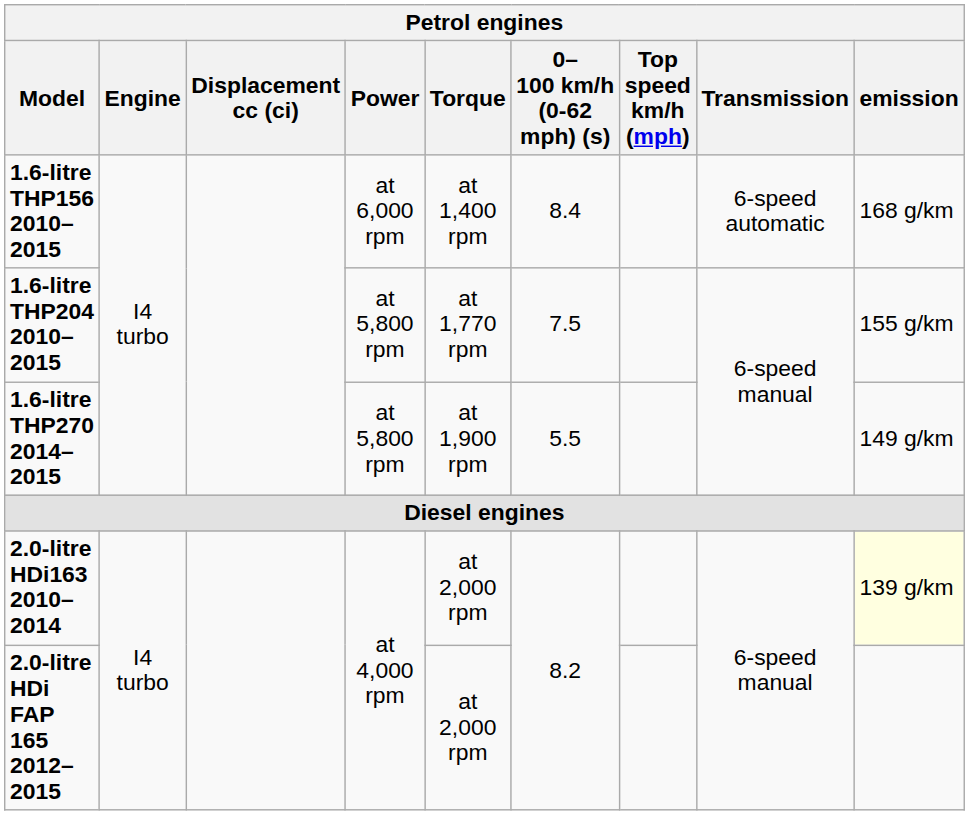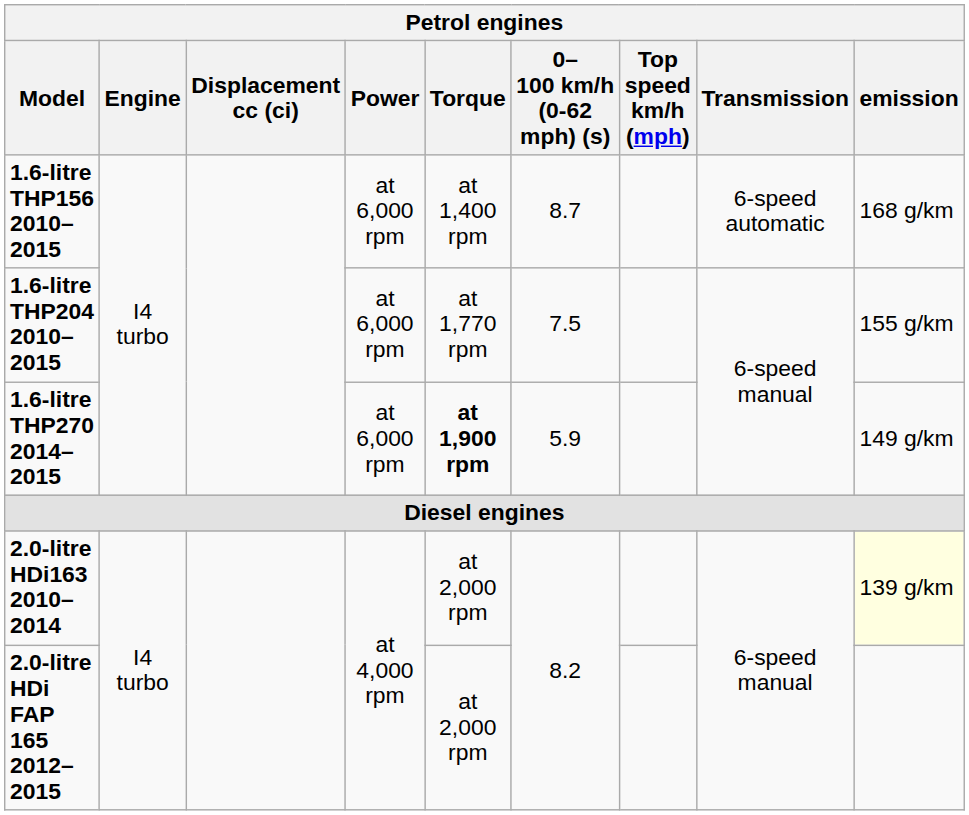1.6-litre THP156 2010–2015 | 0–100 km/h (0-62 mph) (s): 8.4 -> 8.7
1.6-litre THP204 2010–2015 | Power: at 5,800 rpm -> at 6,000 rpm
1.6-litre THP270 2014–2015 | Power: at 5,800 rpm -> at 6,000 rpm
1.6-litre THP270 2014–2015 | Torque: normal -> bold
1.6-litre THP270 2014–2015 | 0–100 km/h (0-62 mph) (s): 5.5 -> 5.9
